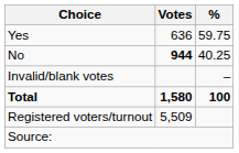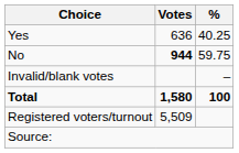Yes | %: 59.75 -> 40.25
No | %: 40.25 -> 59.75
